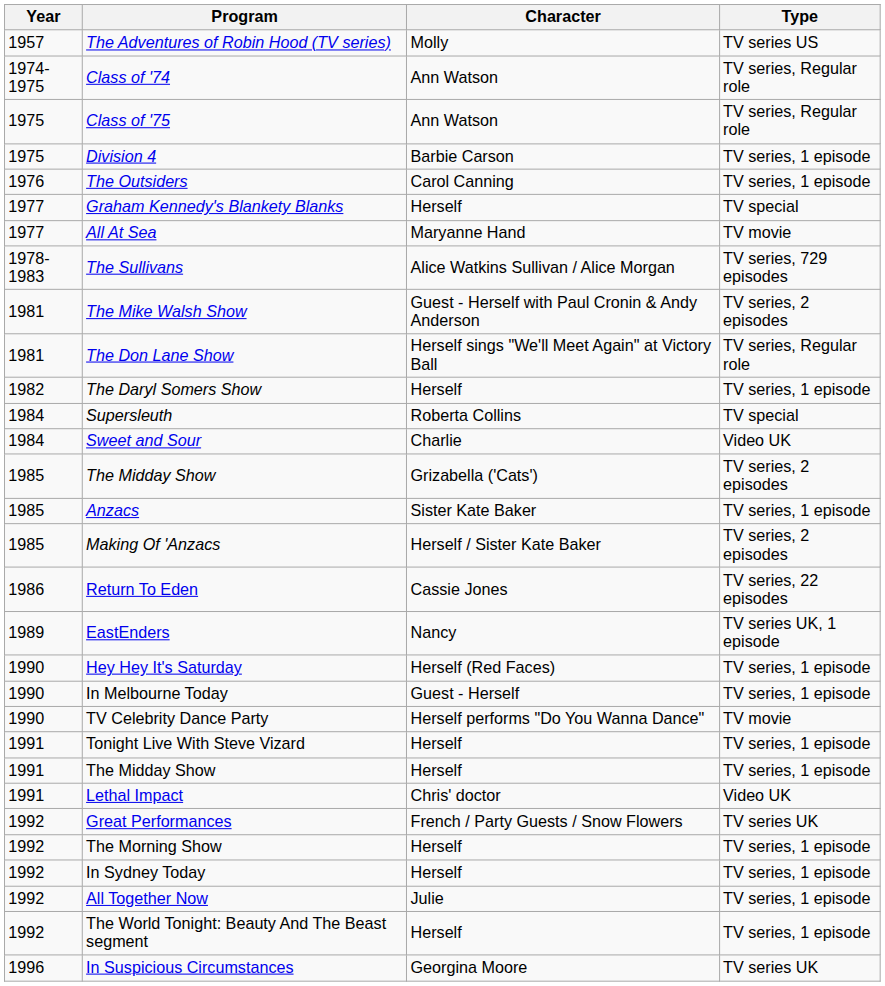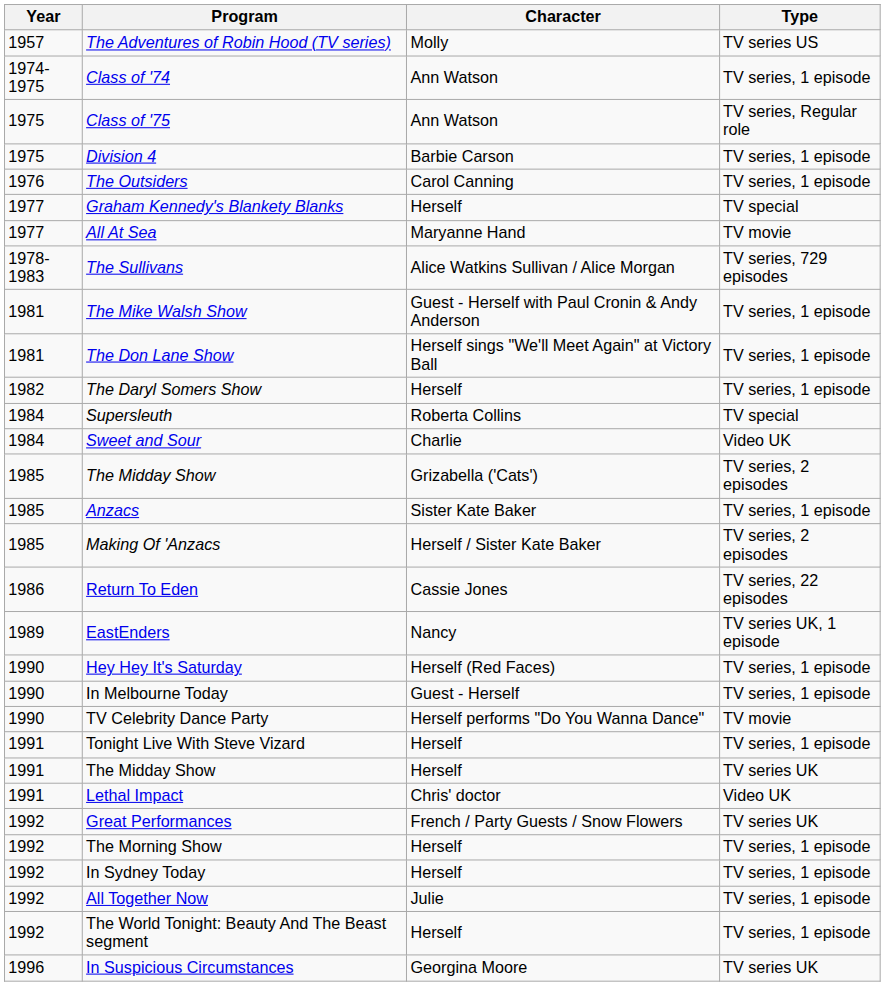Class of '74 | Type: TV series, Regular role -> TV series, 1 episode
The Mike Walsh Show | Type: TV series, 2 episodes -> TV series, 1 episode
The Don Lane Show | Type: TV series, Regular role -> TV series, 1 episode
The Midday Show / Herself | Type: TV series, 1 episode -> TV series UK
